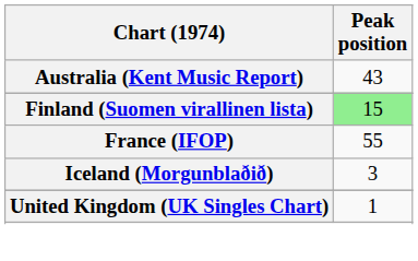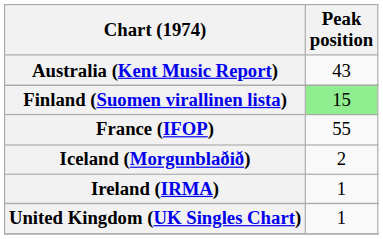Iceland (Morgunblaðið) | Peak position: 3 -> 2
+ row: Ireland (IRMA) | 1
